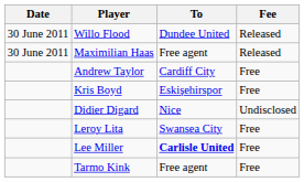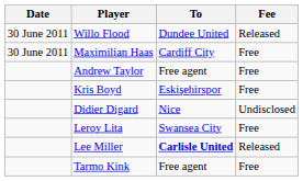Maximilian Haas | To: Free agent -> Cardiff City
Maximilian Haas | Fee: Released -> Free
Andrew Taylor | To: Cardiff City -> Free agent
Lee Miller | Fee: Free -> Released
